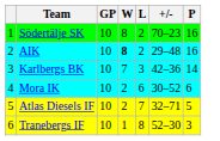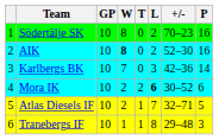+ column: T | 0 | 0 | 0 | 2 | 1 | 1
AIK | +/-: 29–48 -> 52–30
Mora IK | L: normal -> bold
Tranebergs IF | +/-: 52–30 -> 29–48
